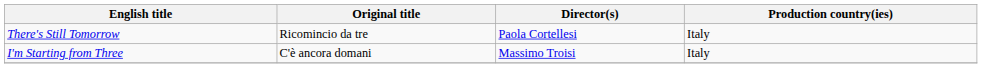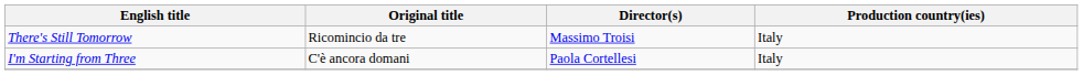There's Still Tomorrow | Director(s): Paola Cortellesi -> Massimo Troisi
I'm Starting from Three | Director(s): Massimo Troisi -> Paola Cortellesi
